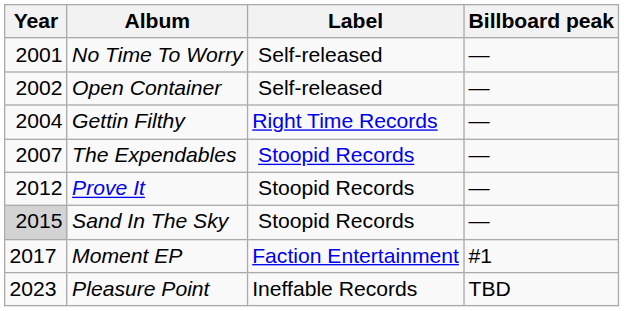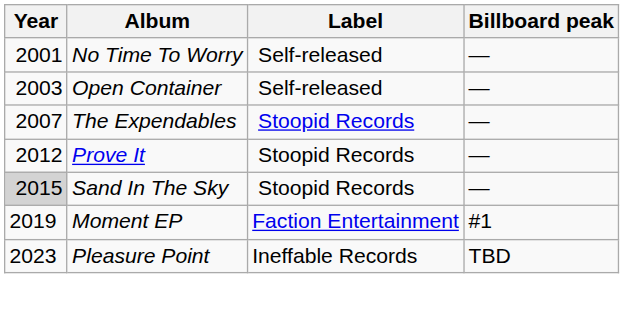Open Container | Year: 2002 -> 2003
- row: 2004 | Gettin Filthy | Right Time Records | —
Moment EP | Year: 2017 -> 2019
